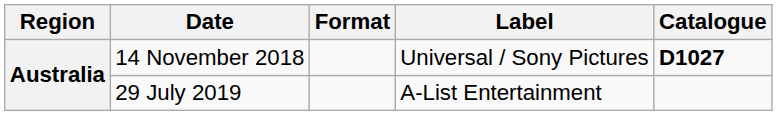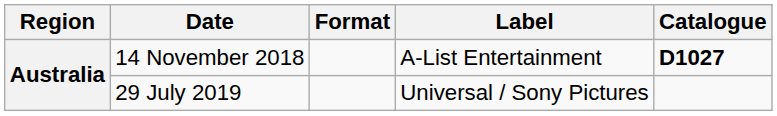14 November 2018 | Label: Universal / Sony Pictures -> A-List Entertainment
29 July 2019 | Label: A-List Entertainment -> Universal / Sony Pictures
